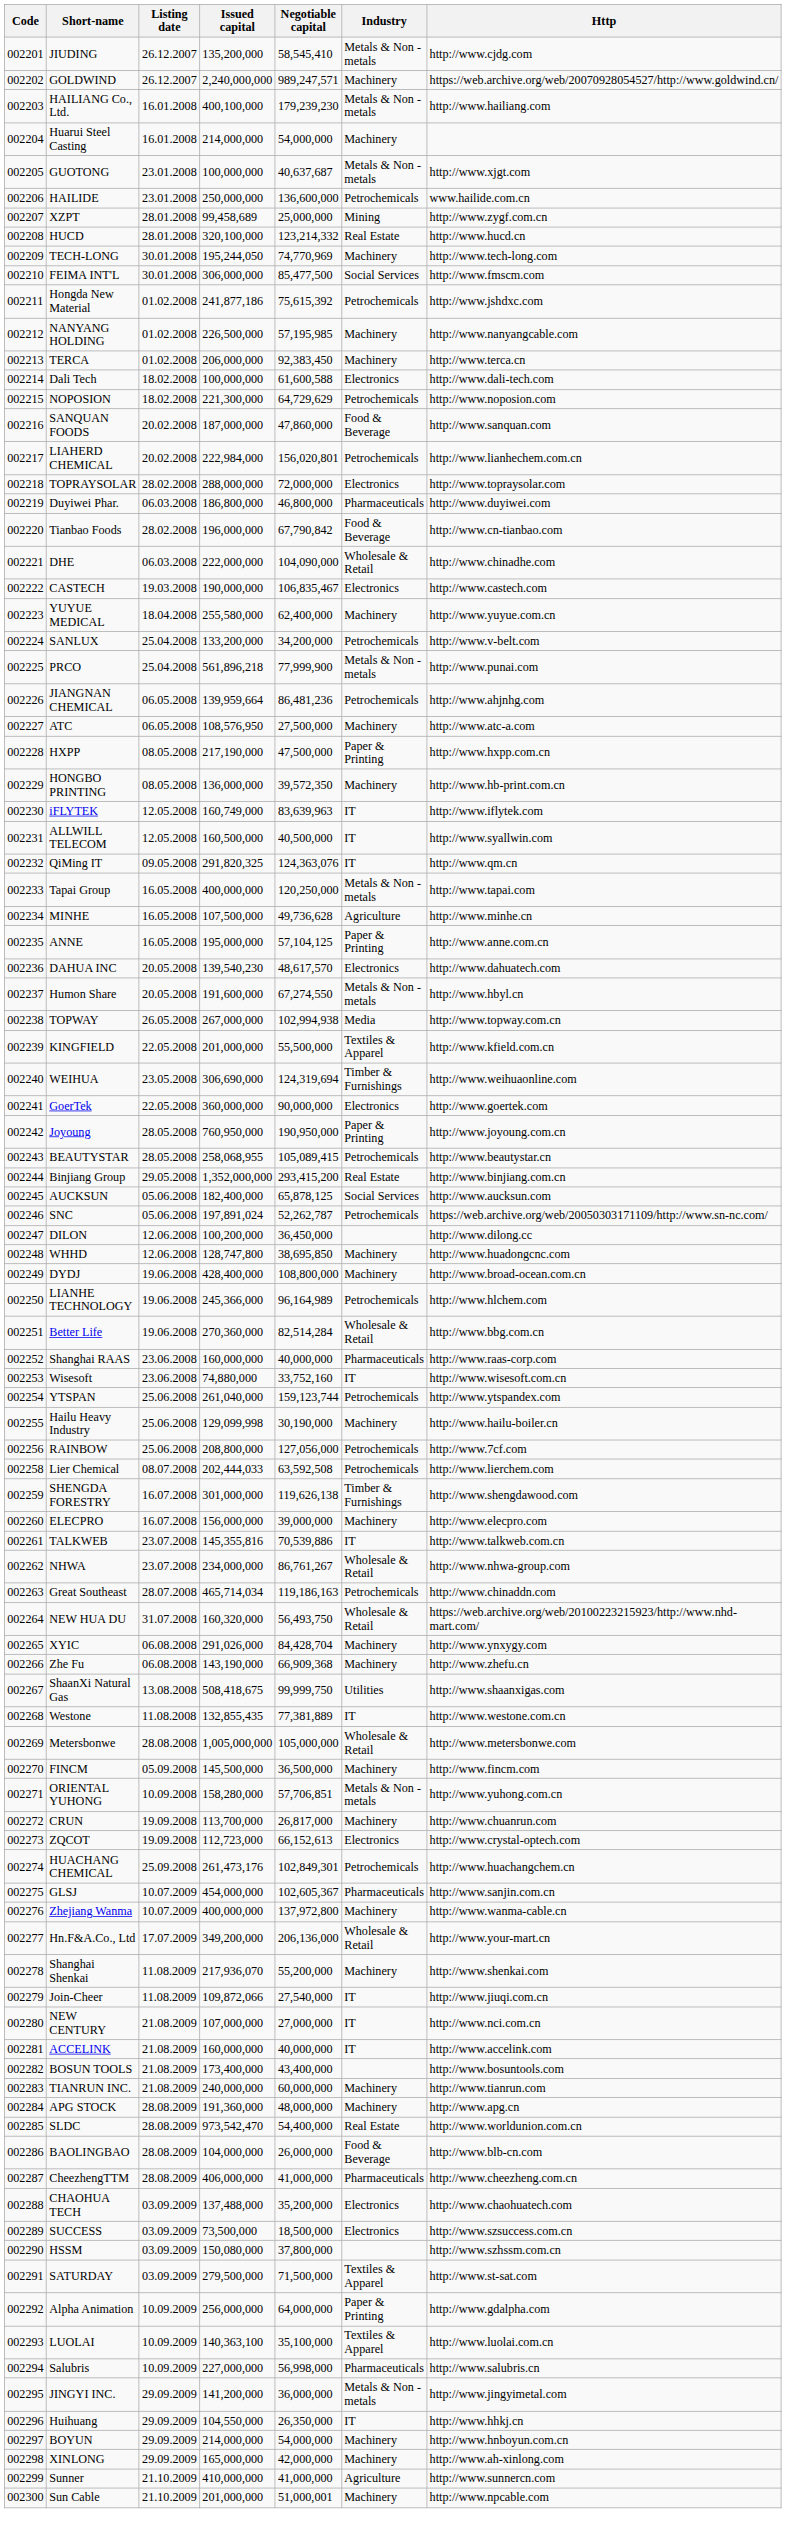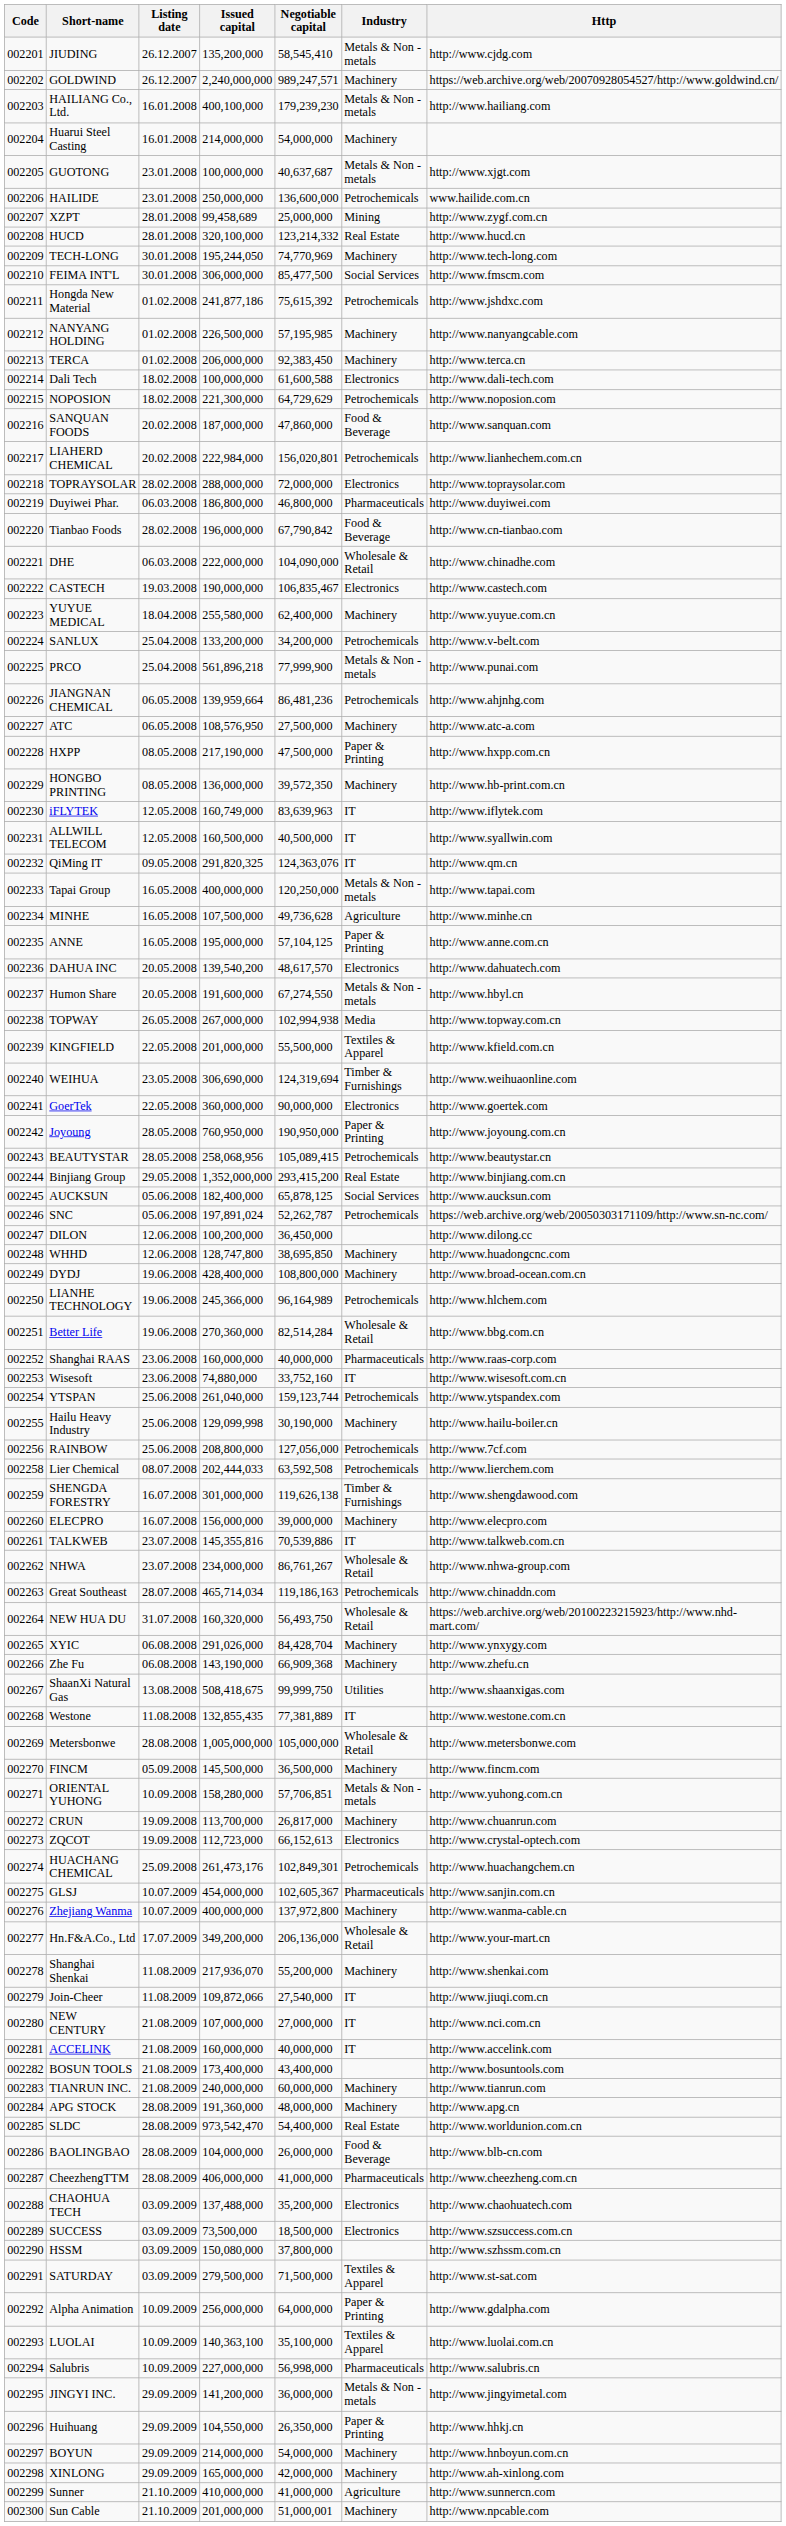DAHUA INC | Issued capital: 139,540,230 -> 139,540,200
BEAUTYSTAR | Issued capital: 258,068,955 -> 258,068,956
Huihuang | Industry: IT -> Paper & Printing
